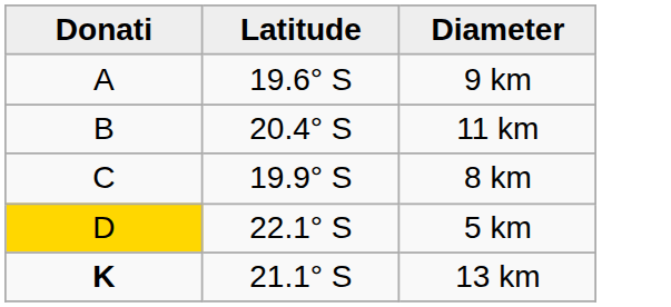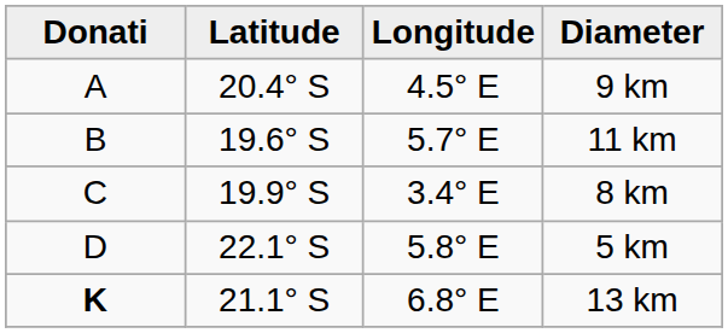+ column: Longitude | 4.5° E | 5.7° E | 3.4° E | 5.8° E | 6.8° E
9 km | Latitude: 19.6° S -> 20.4° S
11 km | Latitude: 20.4° S -> 19.6° S
5 km | Donati: gold background -> no background
